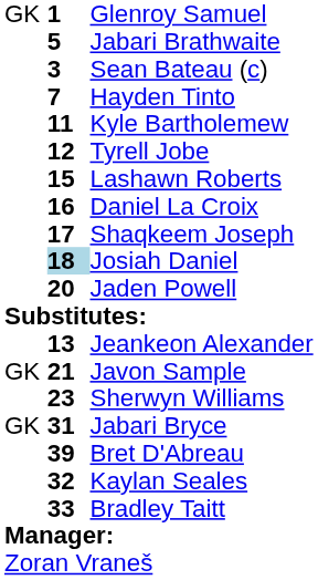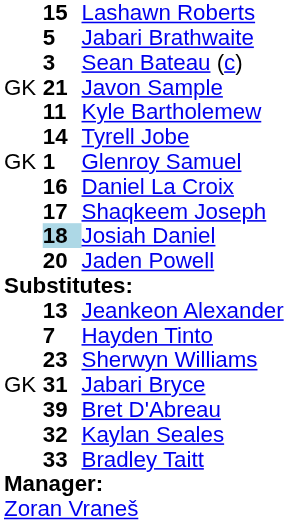rows swapped: Glenroy Samuel <-> Lashawn Roberts
rows swapped: Hayden Tinto <-> Javon Sample
Tyrell Jobe | column 2: 12 -> 14
